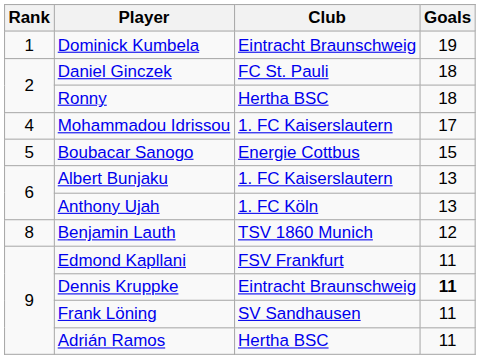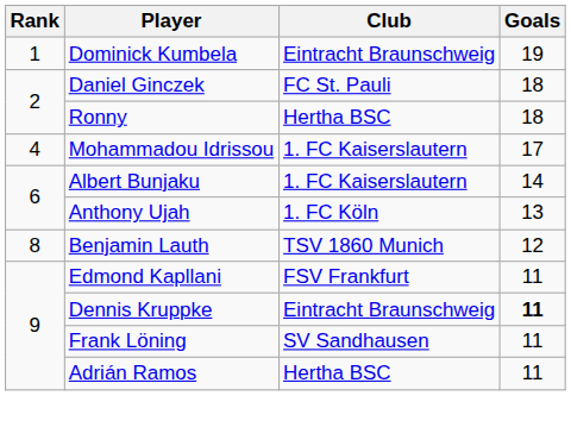- row: 5 | Boubacar Sanogo | Energie Cottbus | 15
Albert Bunjaku | Goals: 13 -> 14
